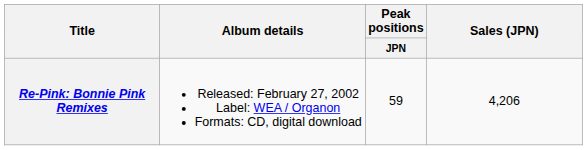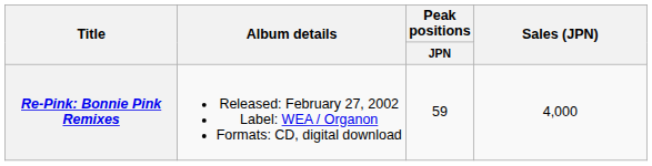Re-Pink: Bonnie Pink Remixes | Sales (JPN): 4,206 -> 4,000
